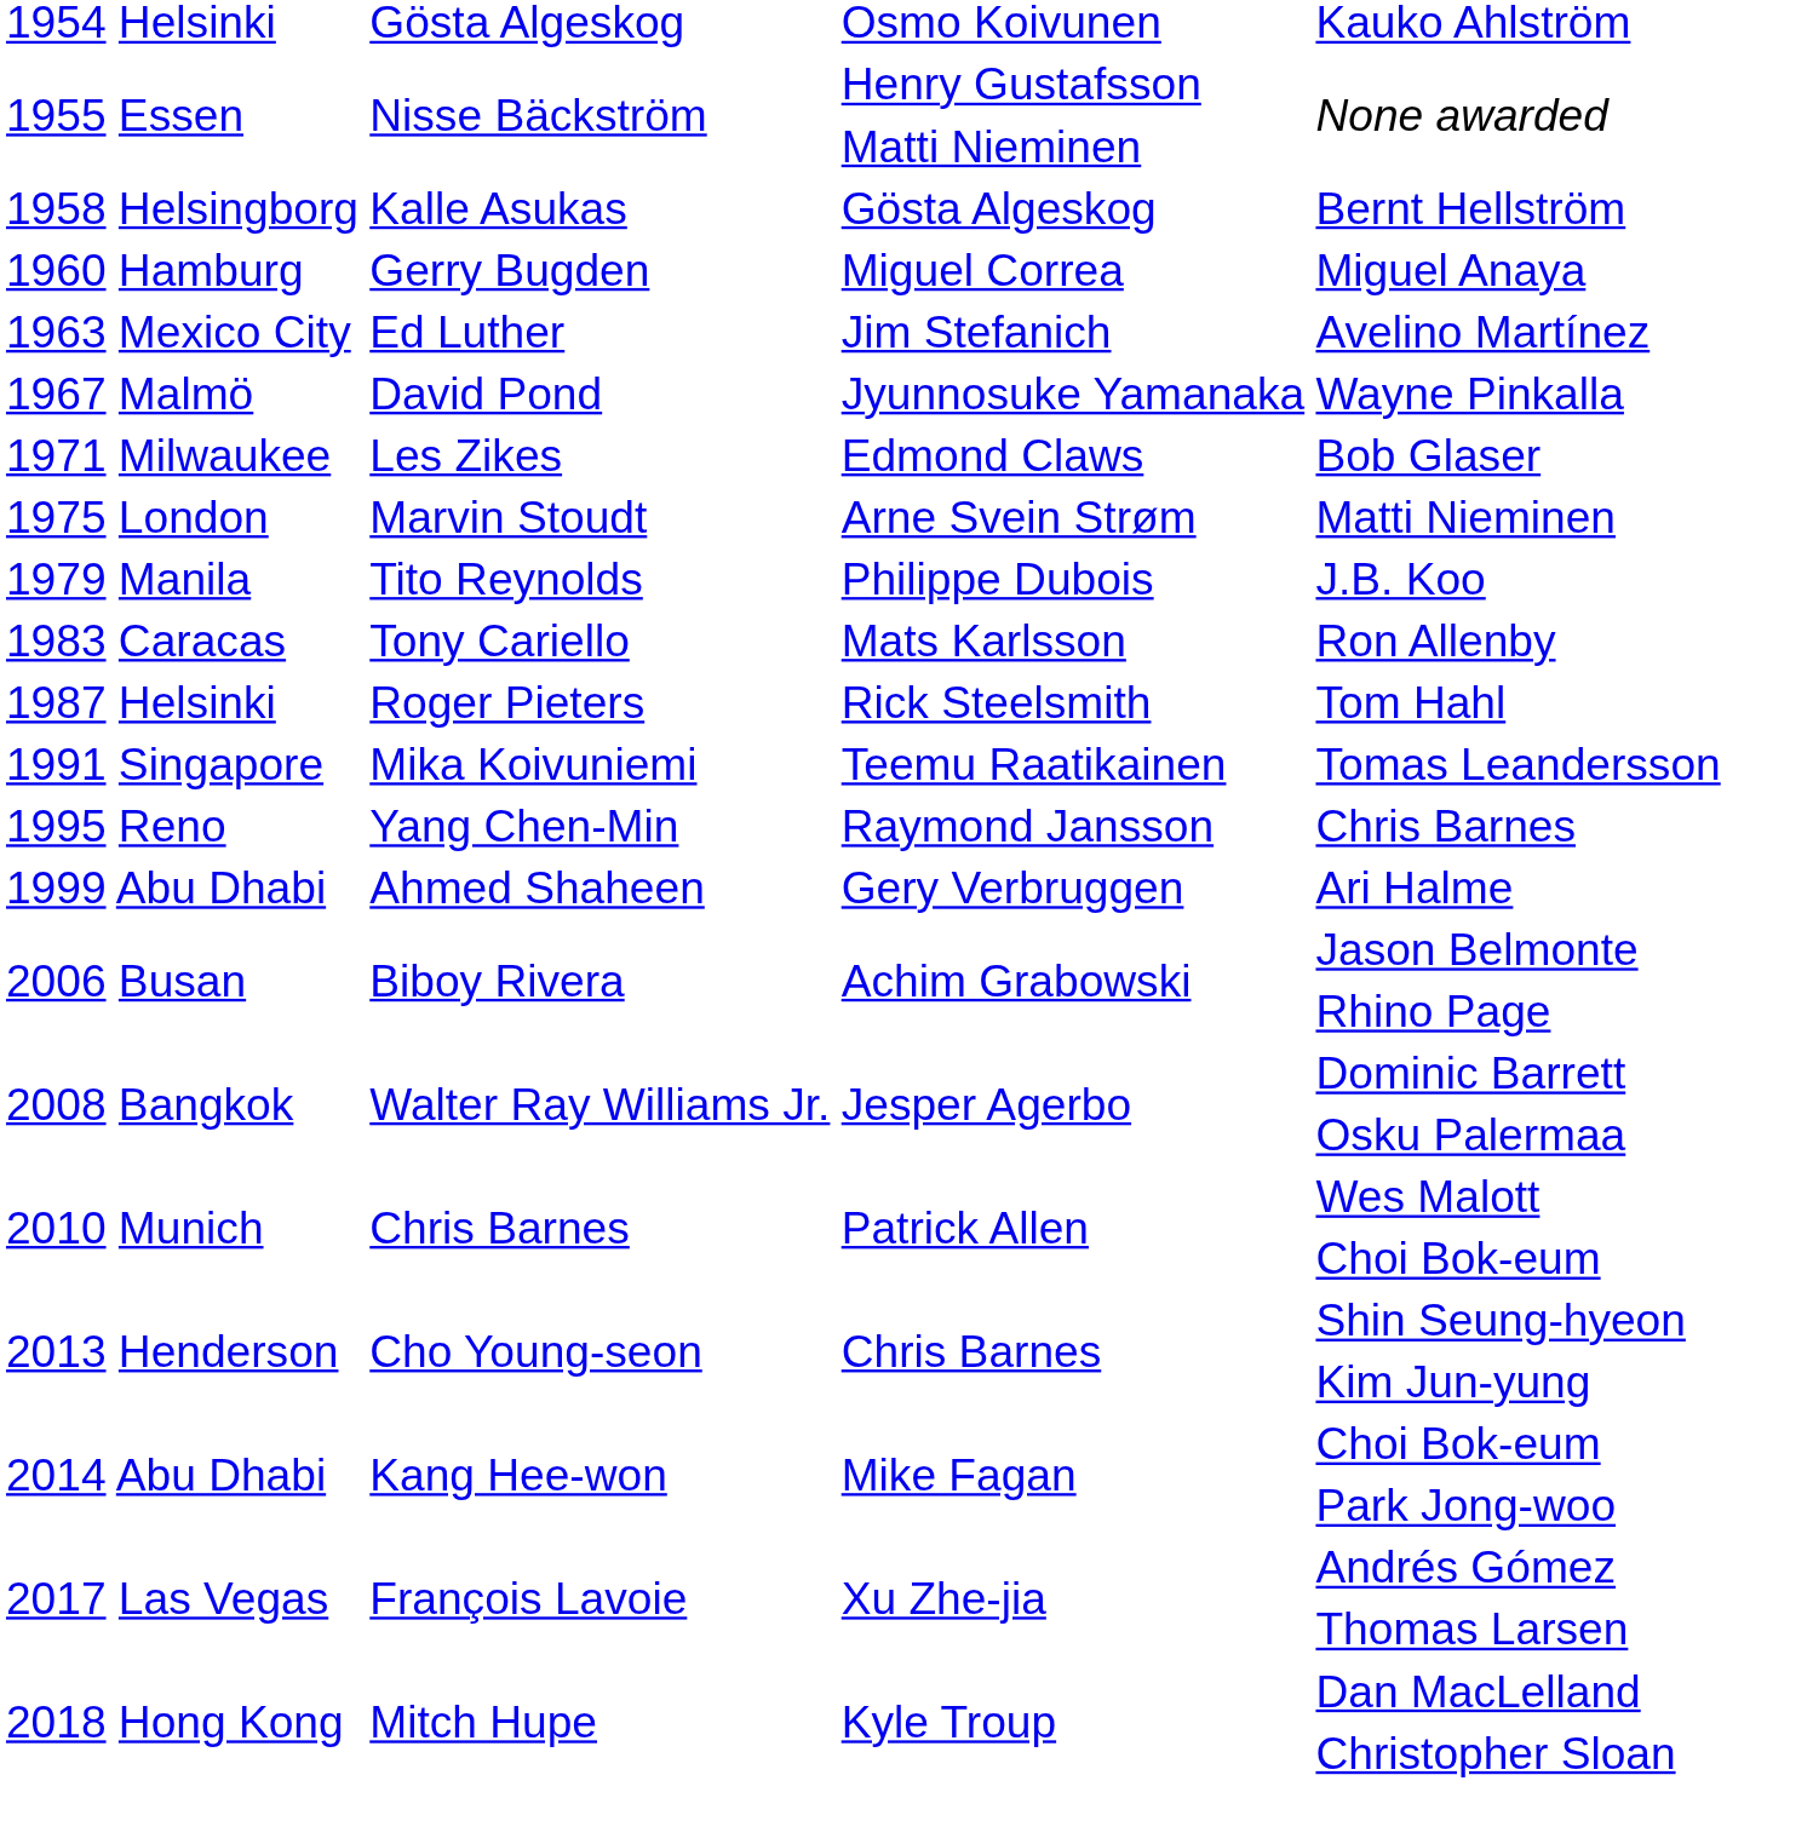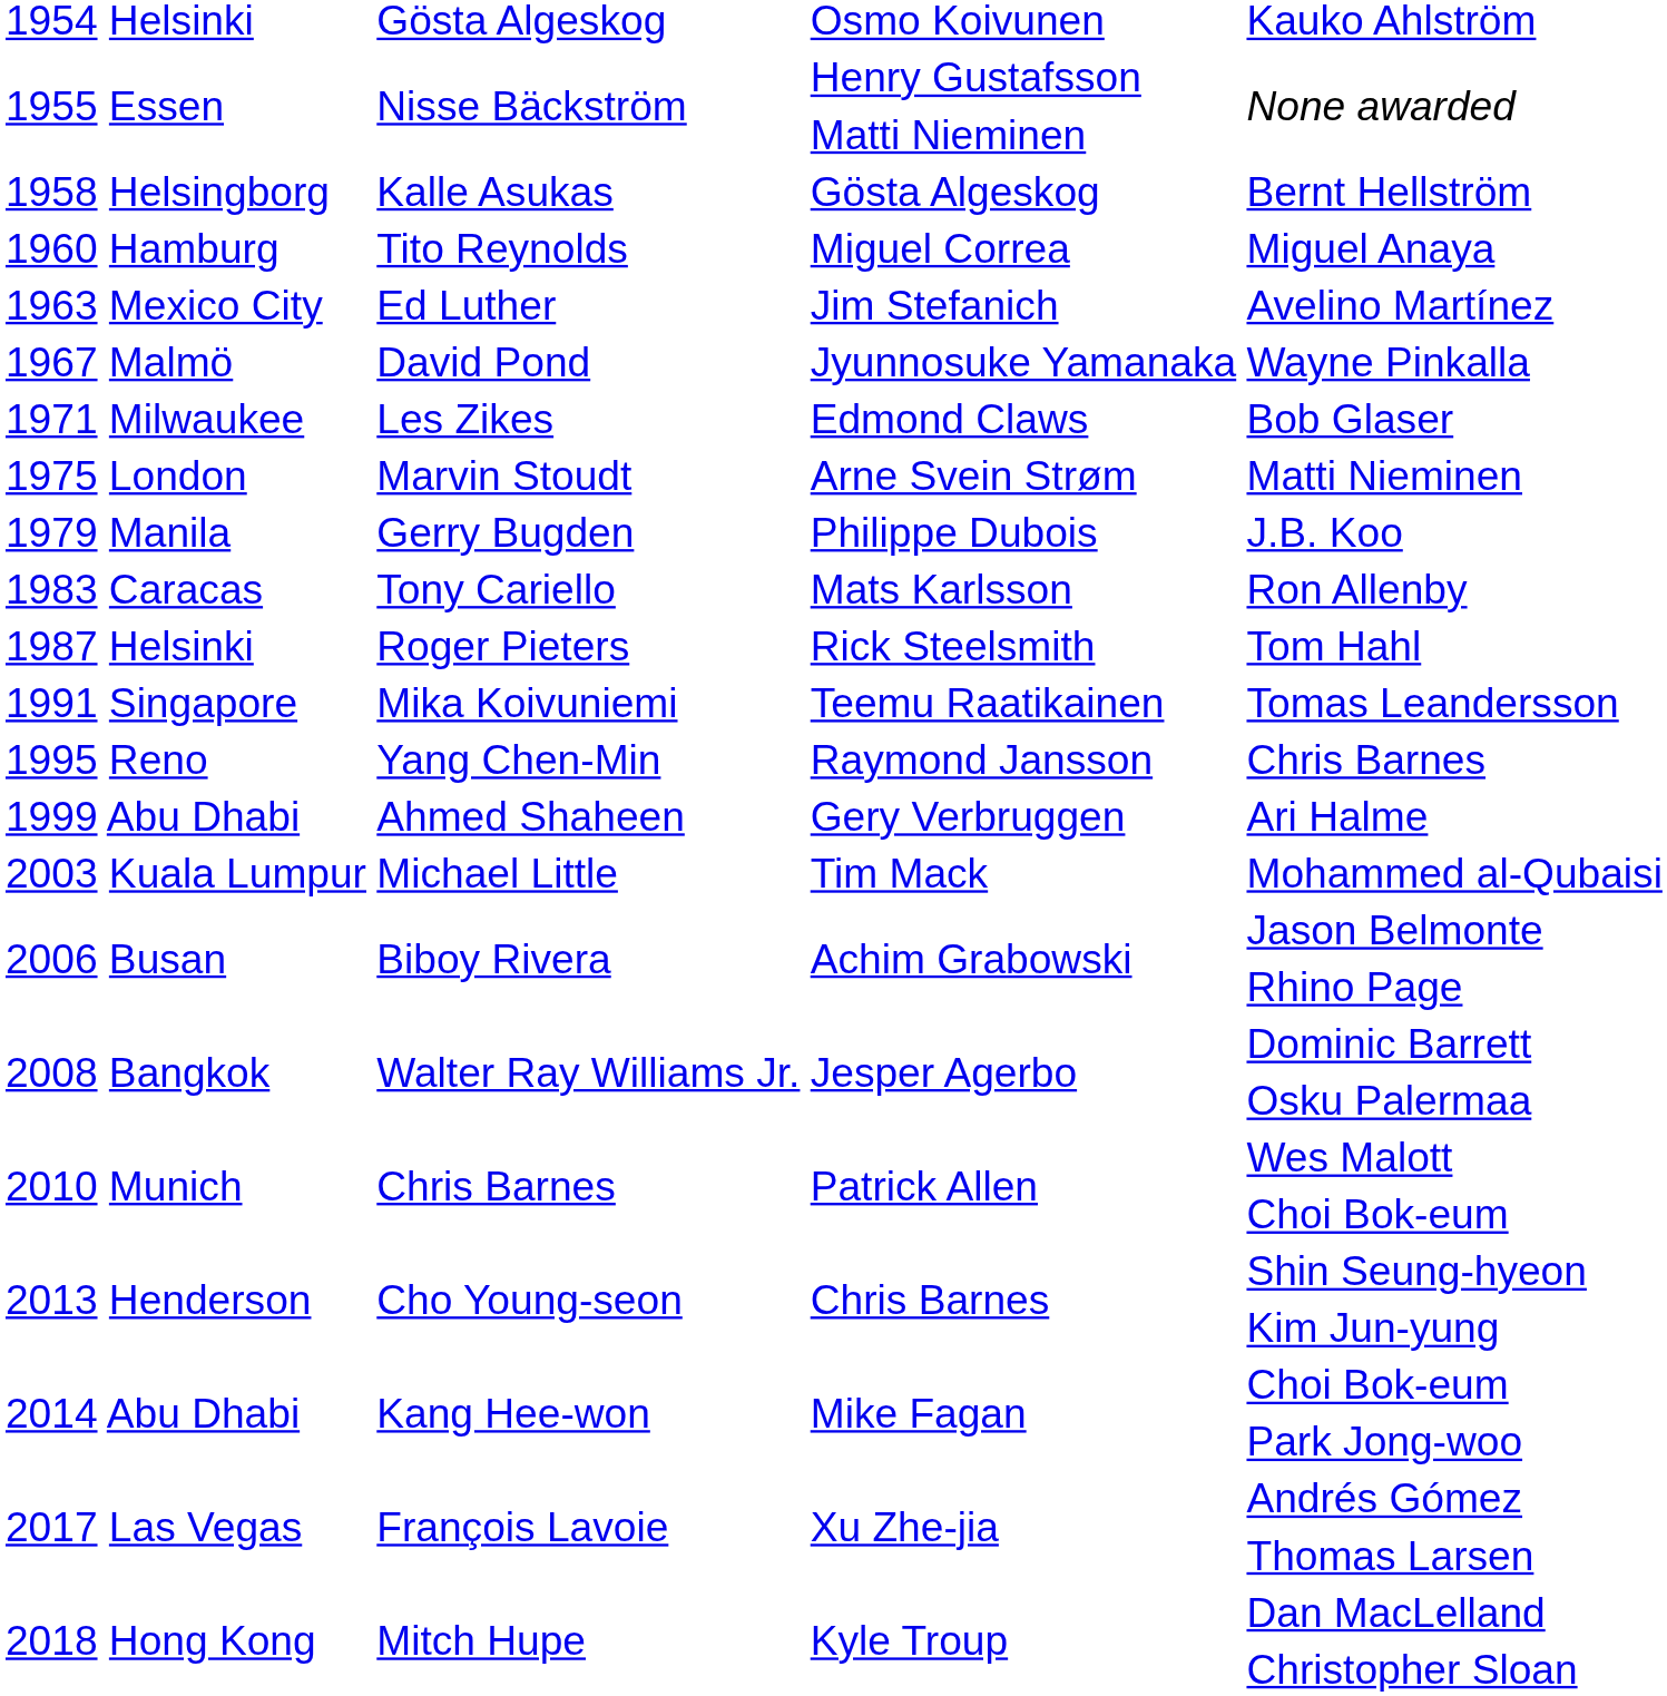Miguel Anaya | column 2: Gerry Bugden -> Tito Reynolds
J.B. Koo | column 2: Tito Reynolds -> Gerry Bugden
+ row: 2003 Kuala Lumpur | Michael Little | Tim Mack | Mohammed al-Qubaisi
